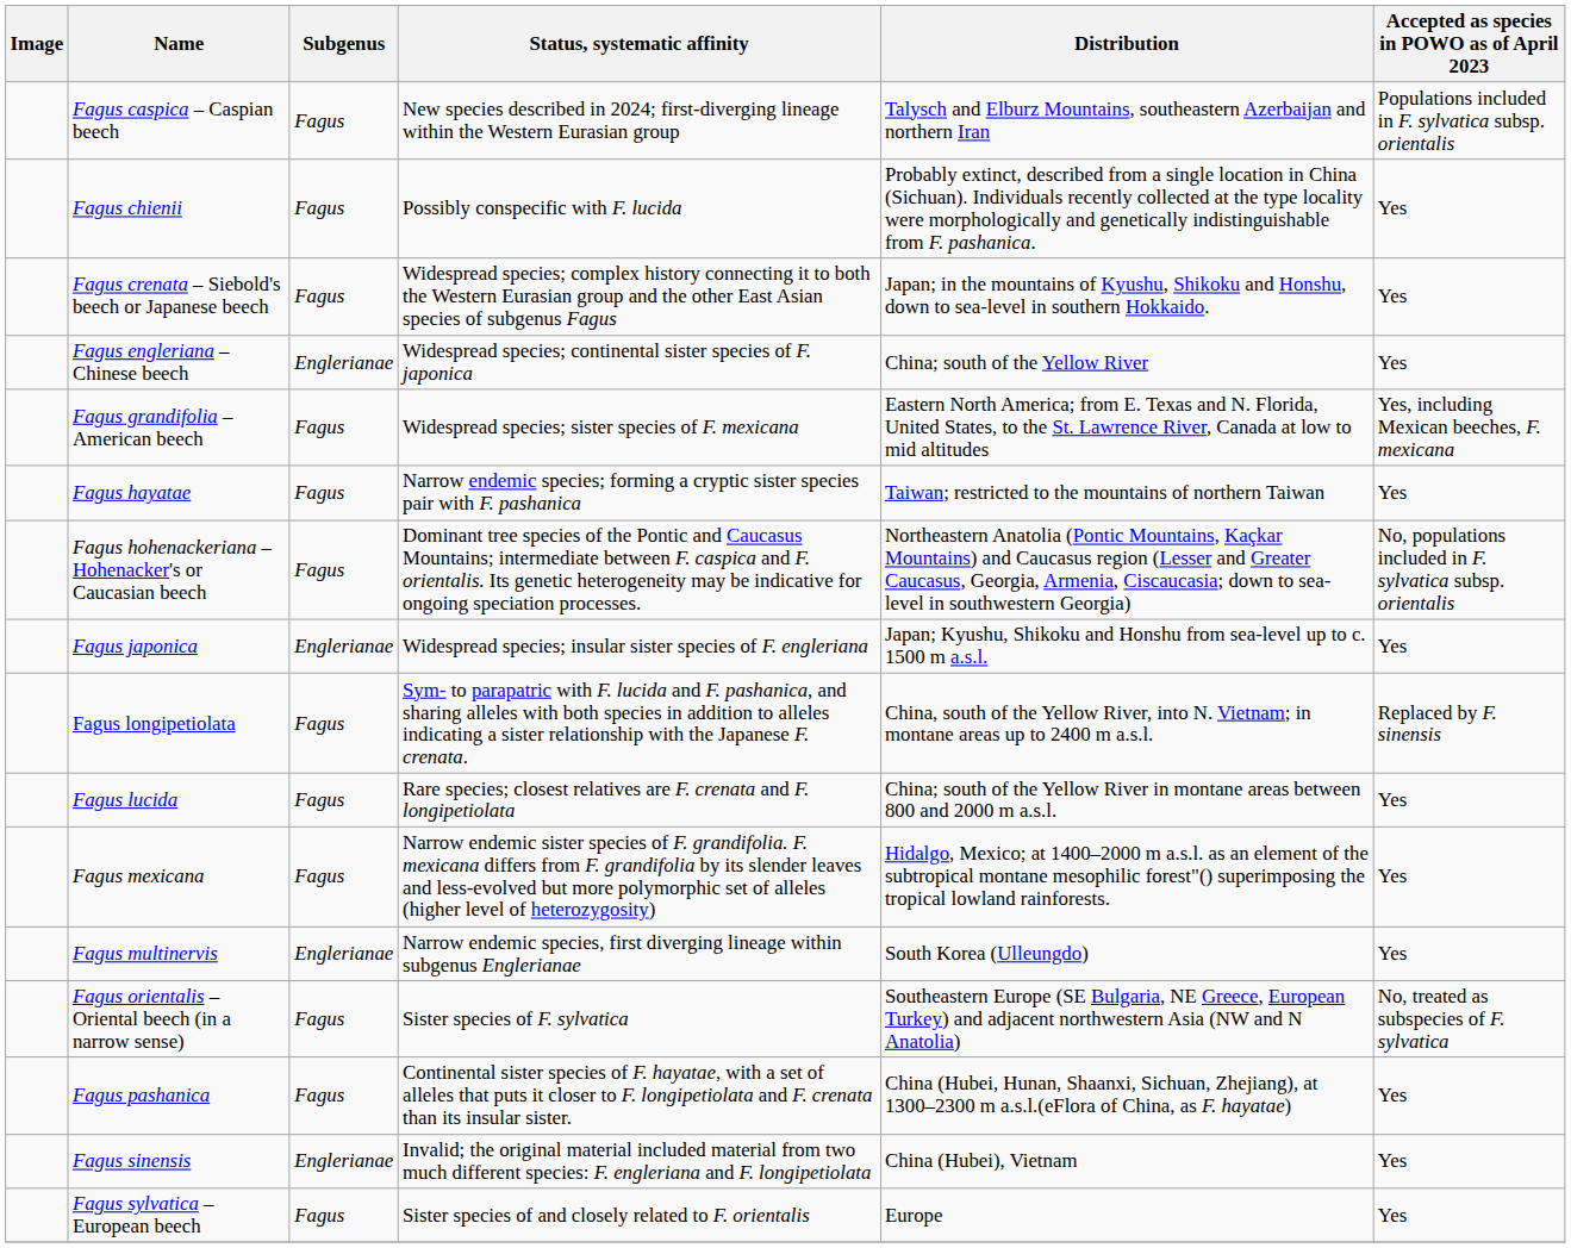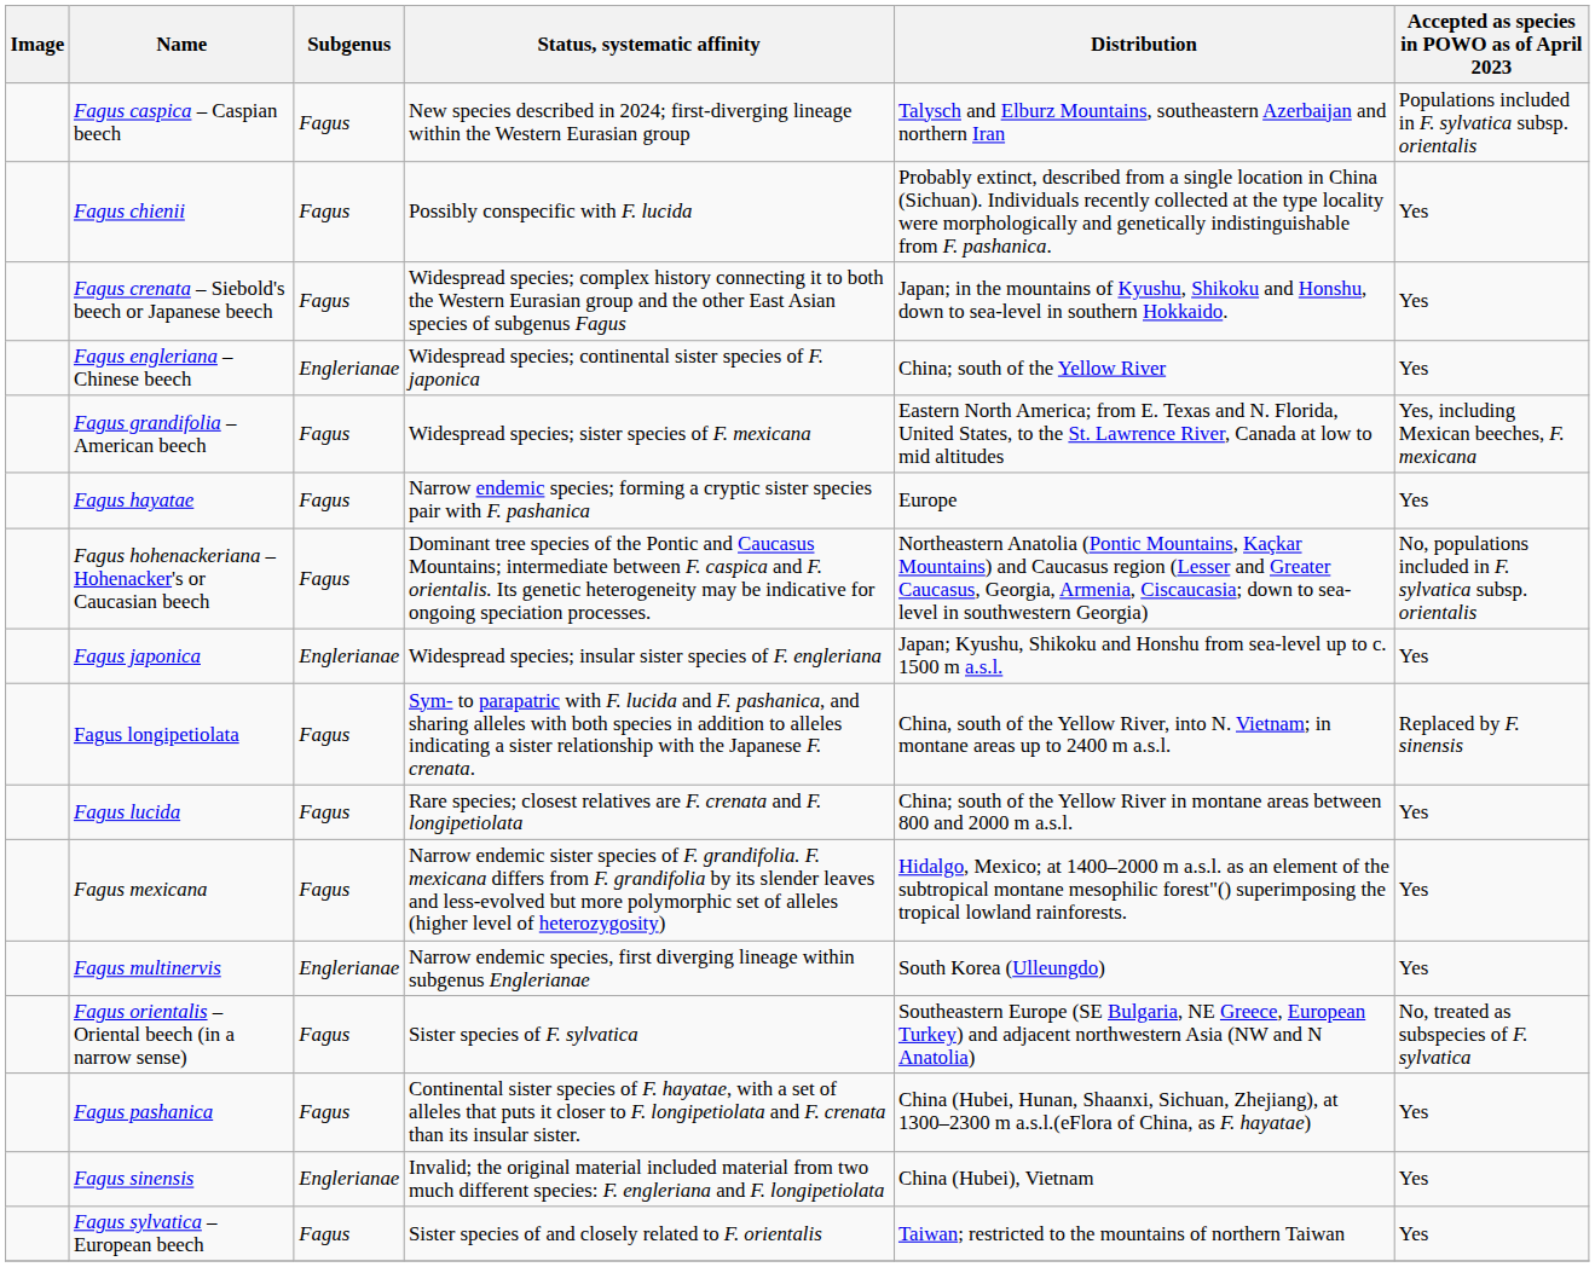Fagus hayatae | Distribution: Taiwan; restricted to the mountains of northern Taiwan -> Europe
Fagus sylvatica – European beech | Distribution: Europe -> Taiwan; restricted to the mountains of northern Taiwan
